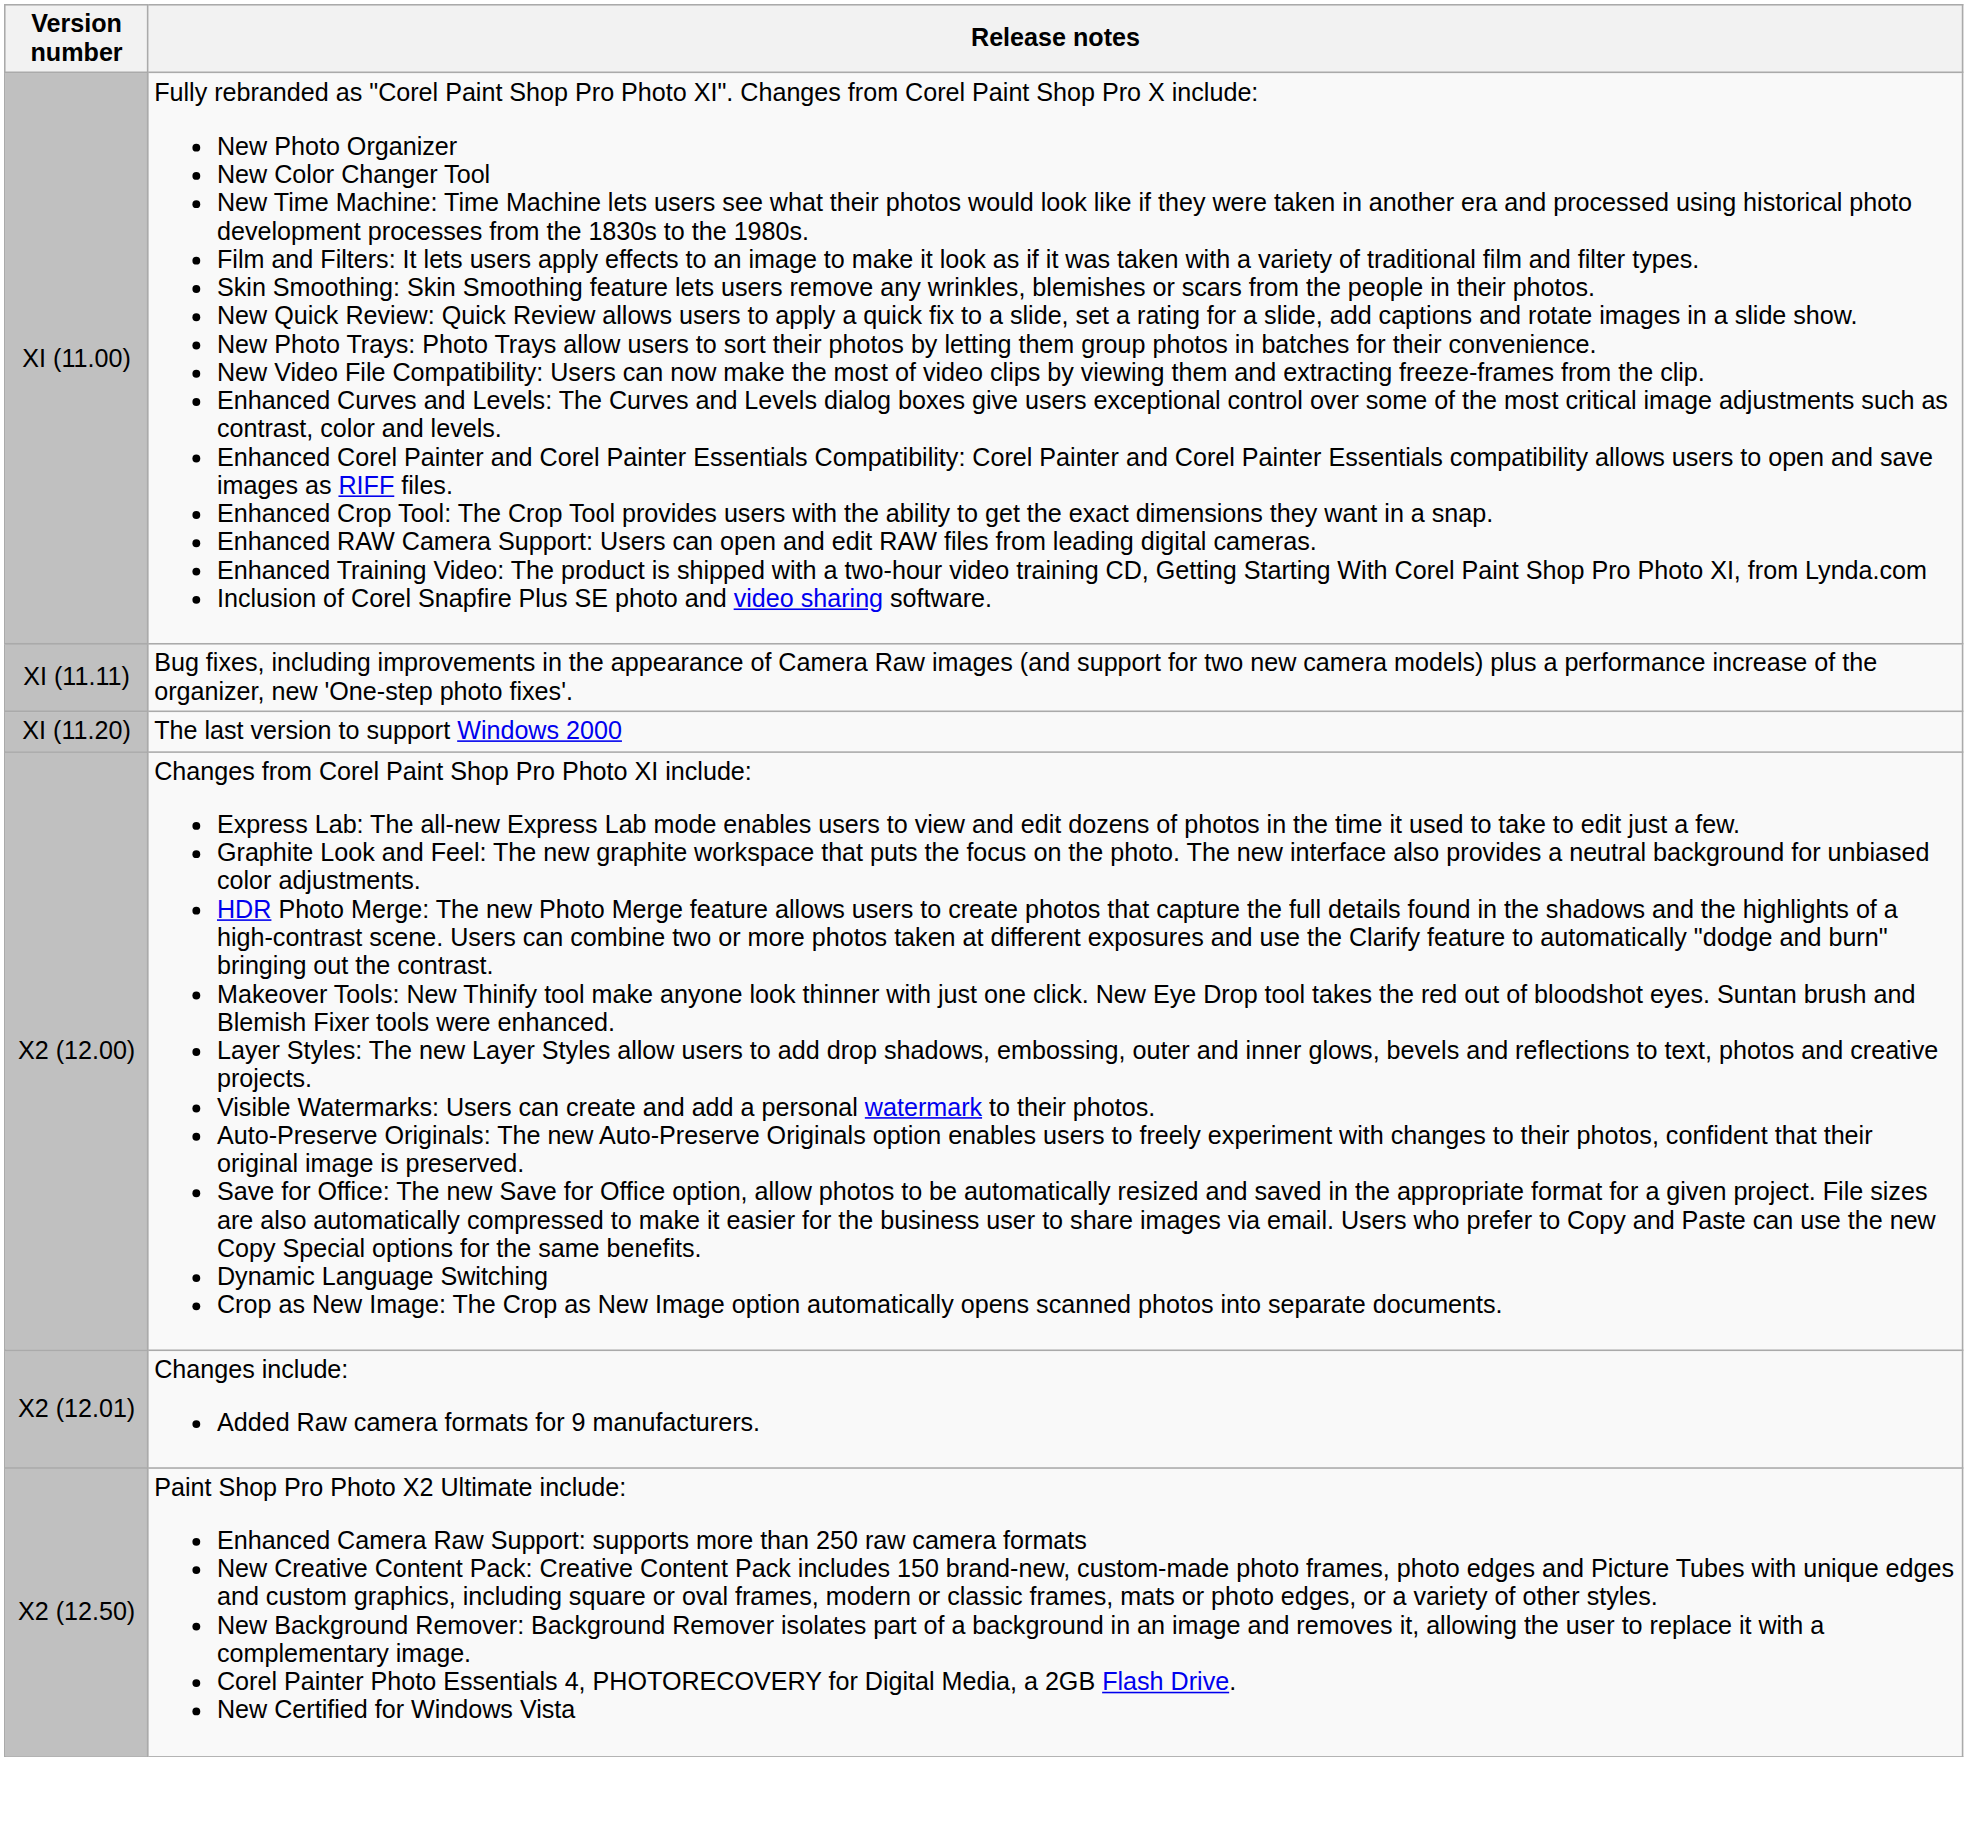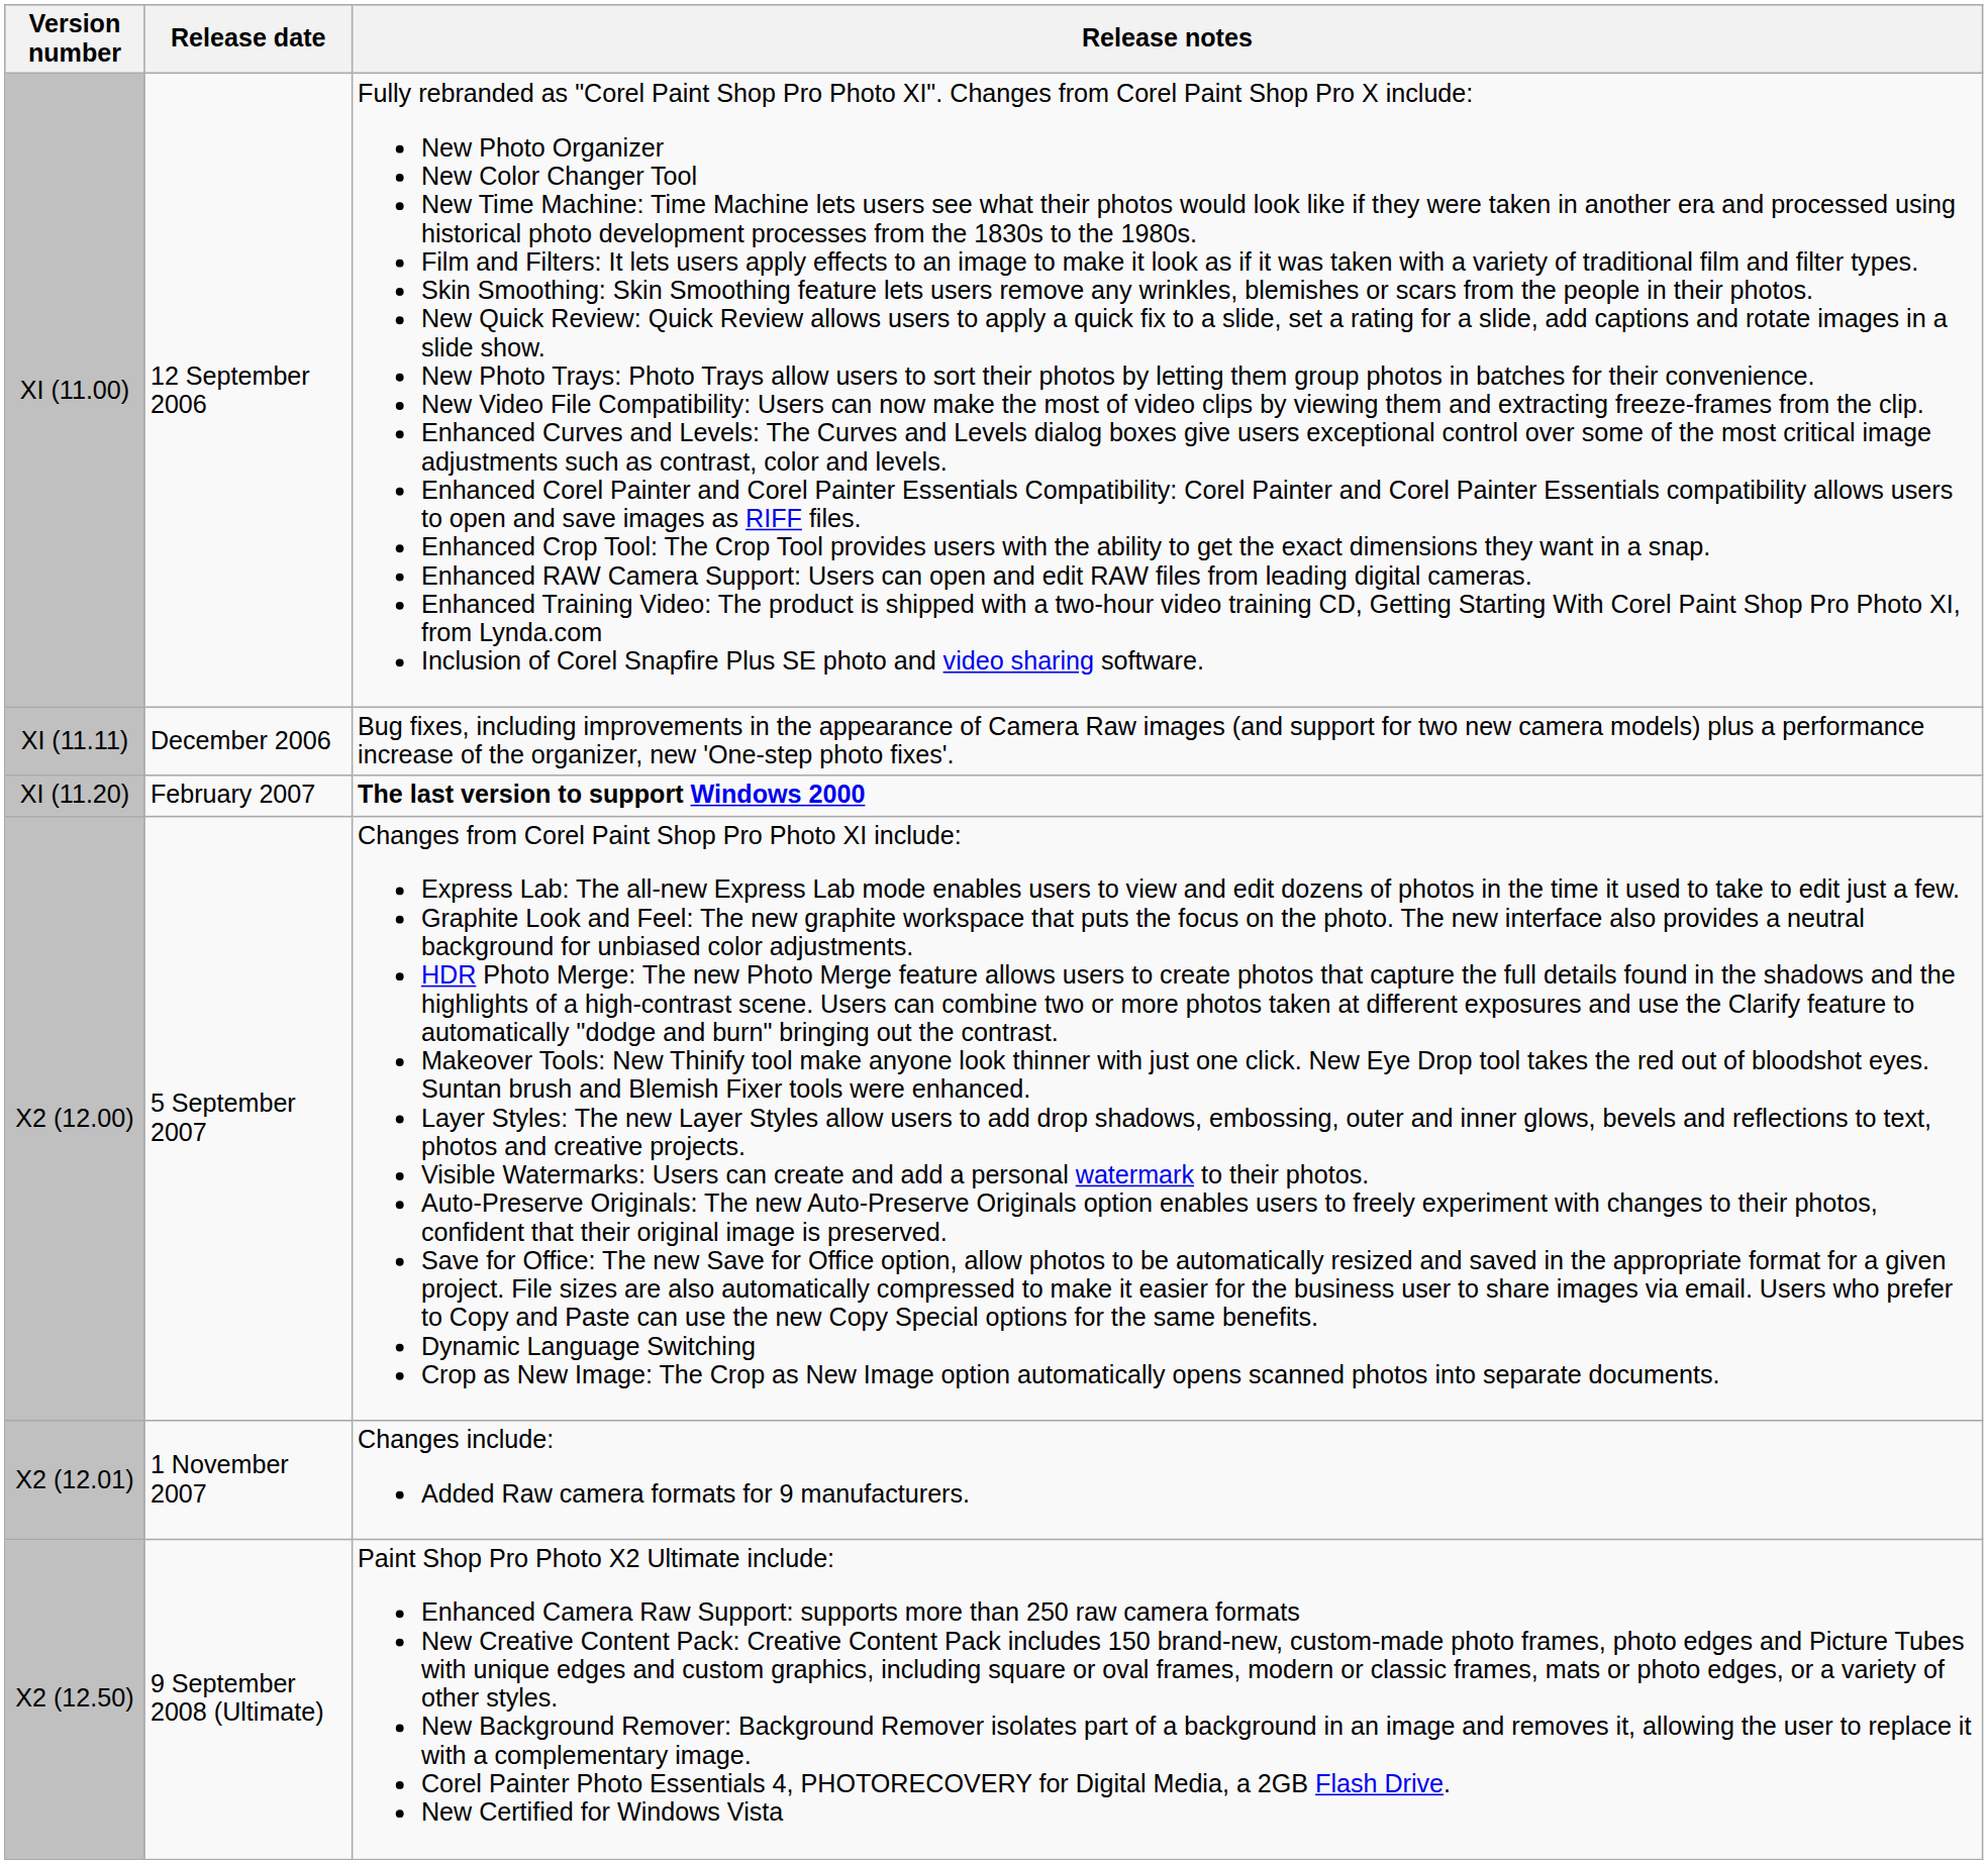+ column: Release date | 12 September 2006 | December 2006 | February 2007 | 5 September 2007 | 1 November 2007 | 9 September 2008 (Ultimate)
XI (11.20) | Release notes: normal -> bold
